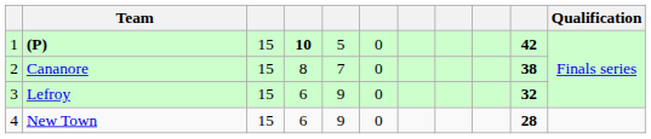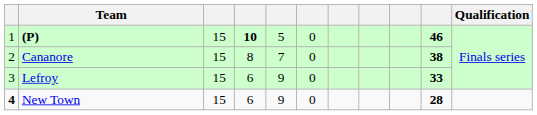(P) | column 10: 42 -> 46
Lefroy | column 10: 32 -> 33
New Town | column 1: normal -> bold
